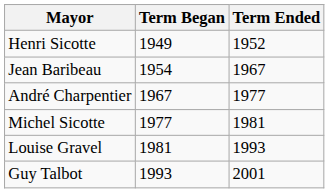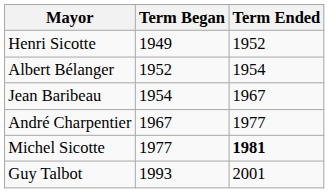+ row: Albert Bélanger | 1952 | 1954
Michel Sicotte | Term Ended: normal -> bold
- row: Louise Gravel | 1981 | 1993
